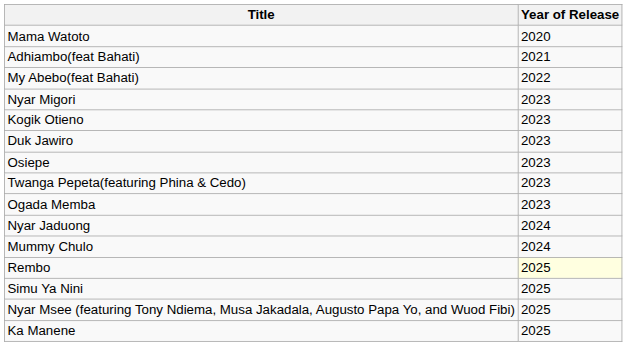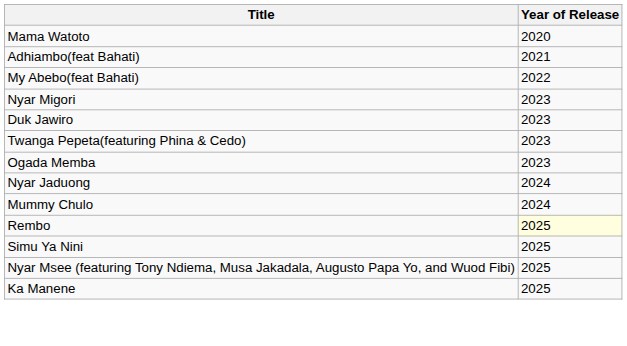- row: Kogik Otieno | 2023
- row: Osiepe | 2023
